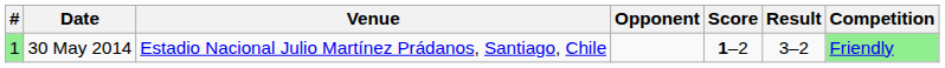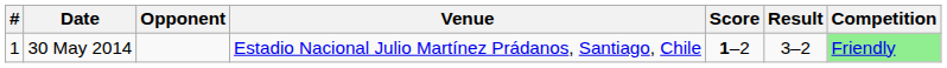columns swapped: Venue <-> Opponent
30 May 2014 | #: lightgreen background -> no background
